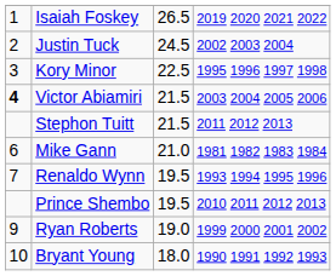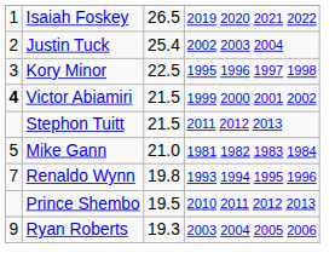Justin Tuck | column 3: 24.5 -> 25.4
Victor Abiamiri | column 4: 2003 2004 2005 2006 -> 1999 2000 2001 2002
Mike Gann | column 1: 6 -> 5
Renaldo Wynn | column 3: 19.5 -> 19.8
Ryan Roberts | column 3: 19.0 -> 19.3
Ryan Roberts | column 4: 1999 2000 2001 2002 -> 2003 2004 2005 2006
- row: 10 | Bryant Young | 18.0 | 1990 1991 1992 1993
